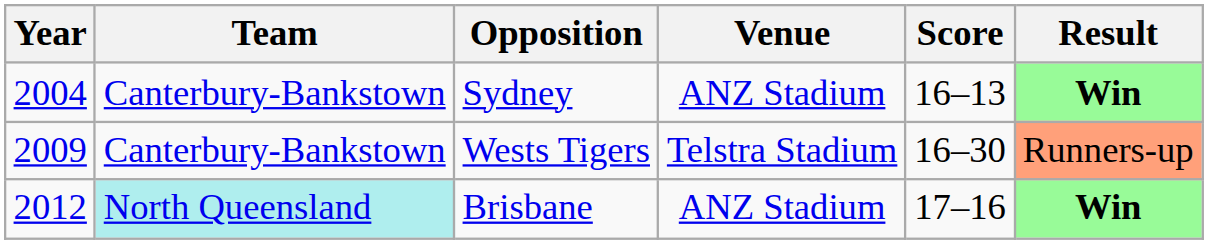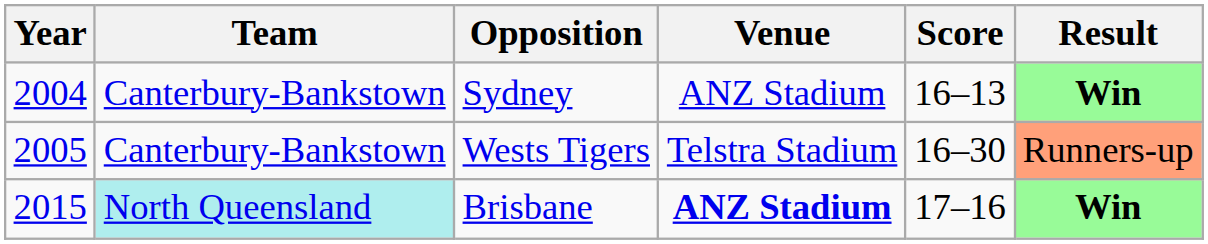Wests Tigers | Year: 2009 -> 2005
Brisbane | Year: 2012 -> 2015
Brisbane | Venue: normal -> bold
